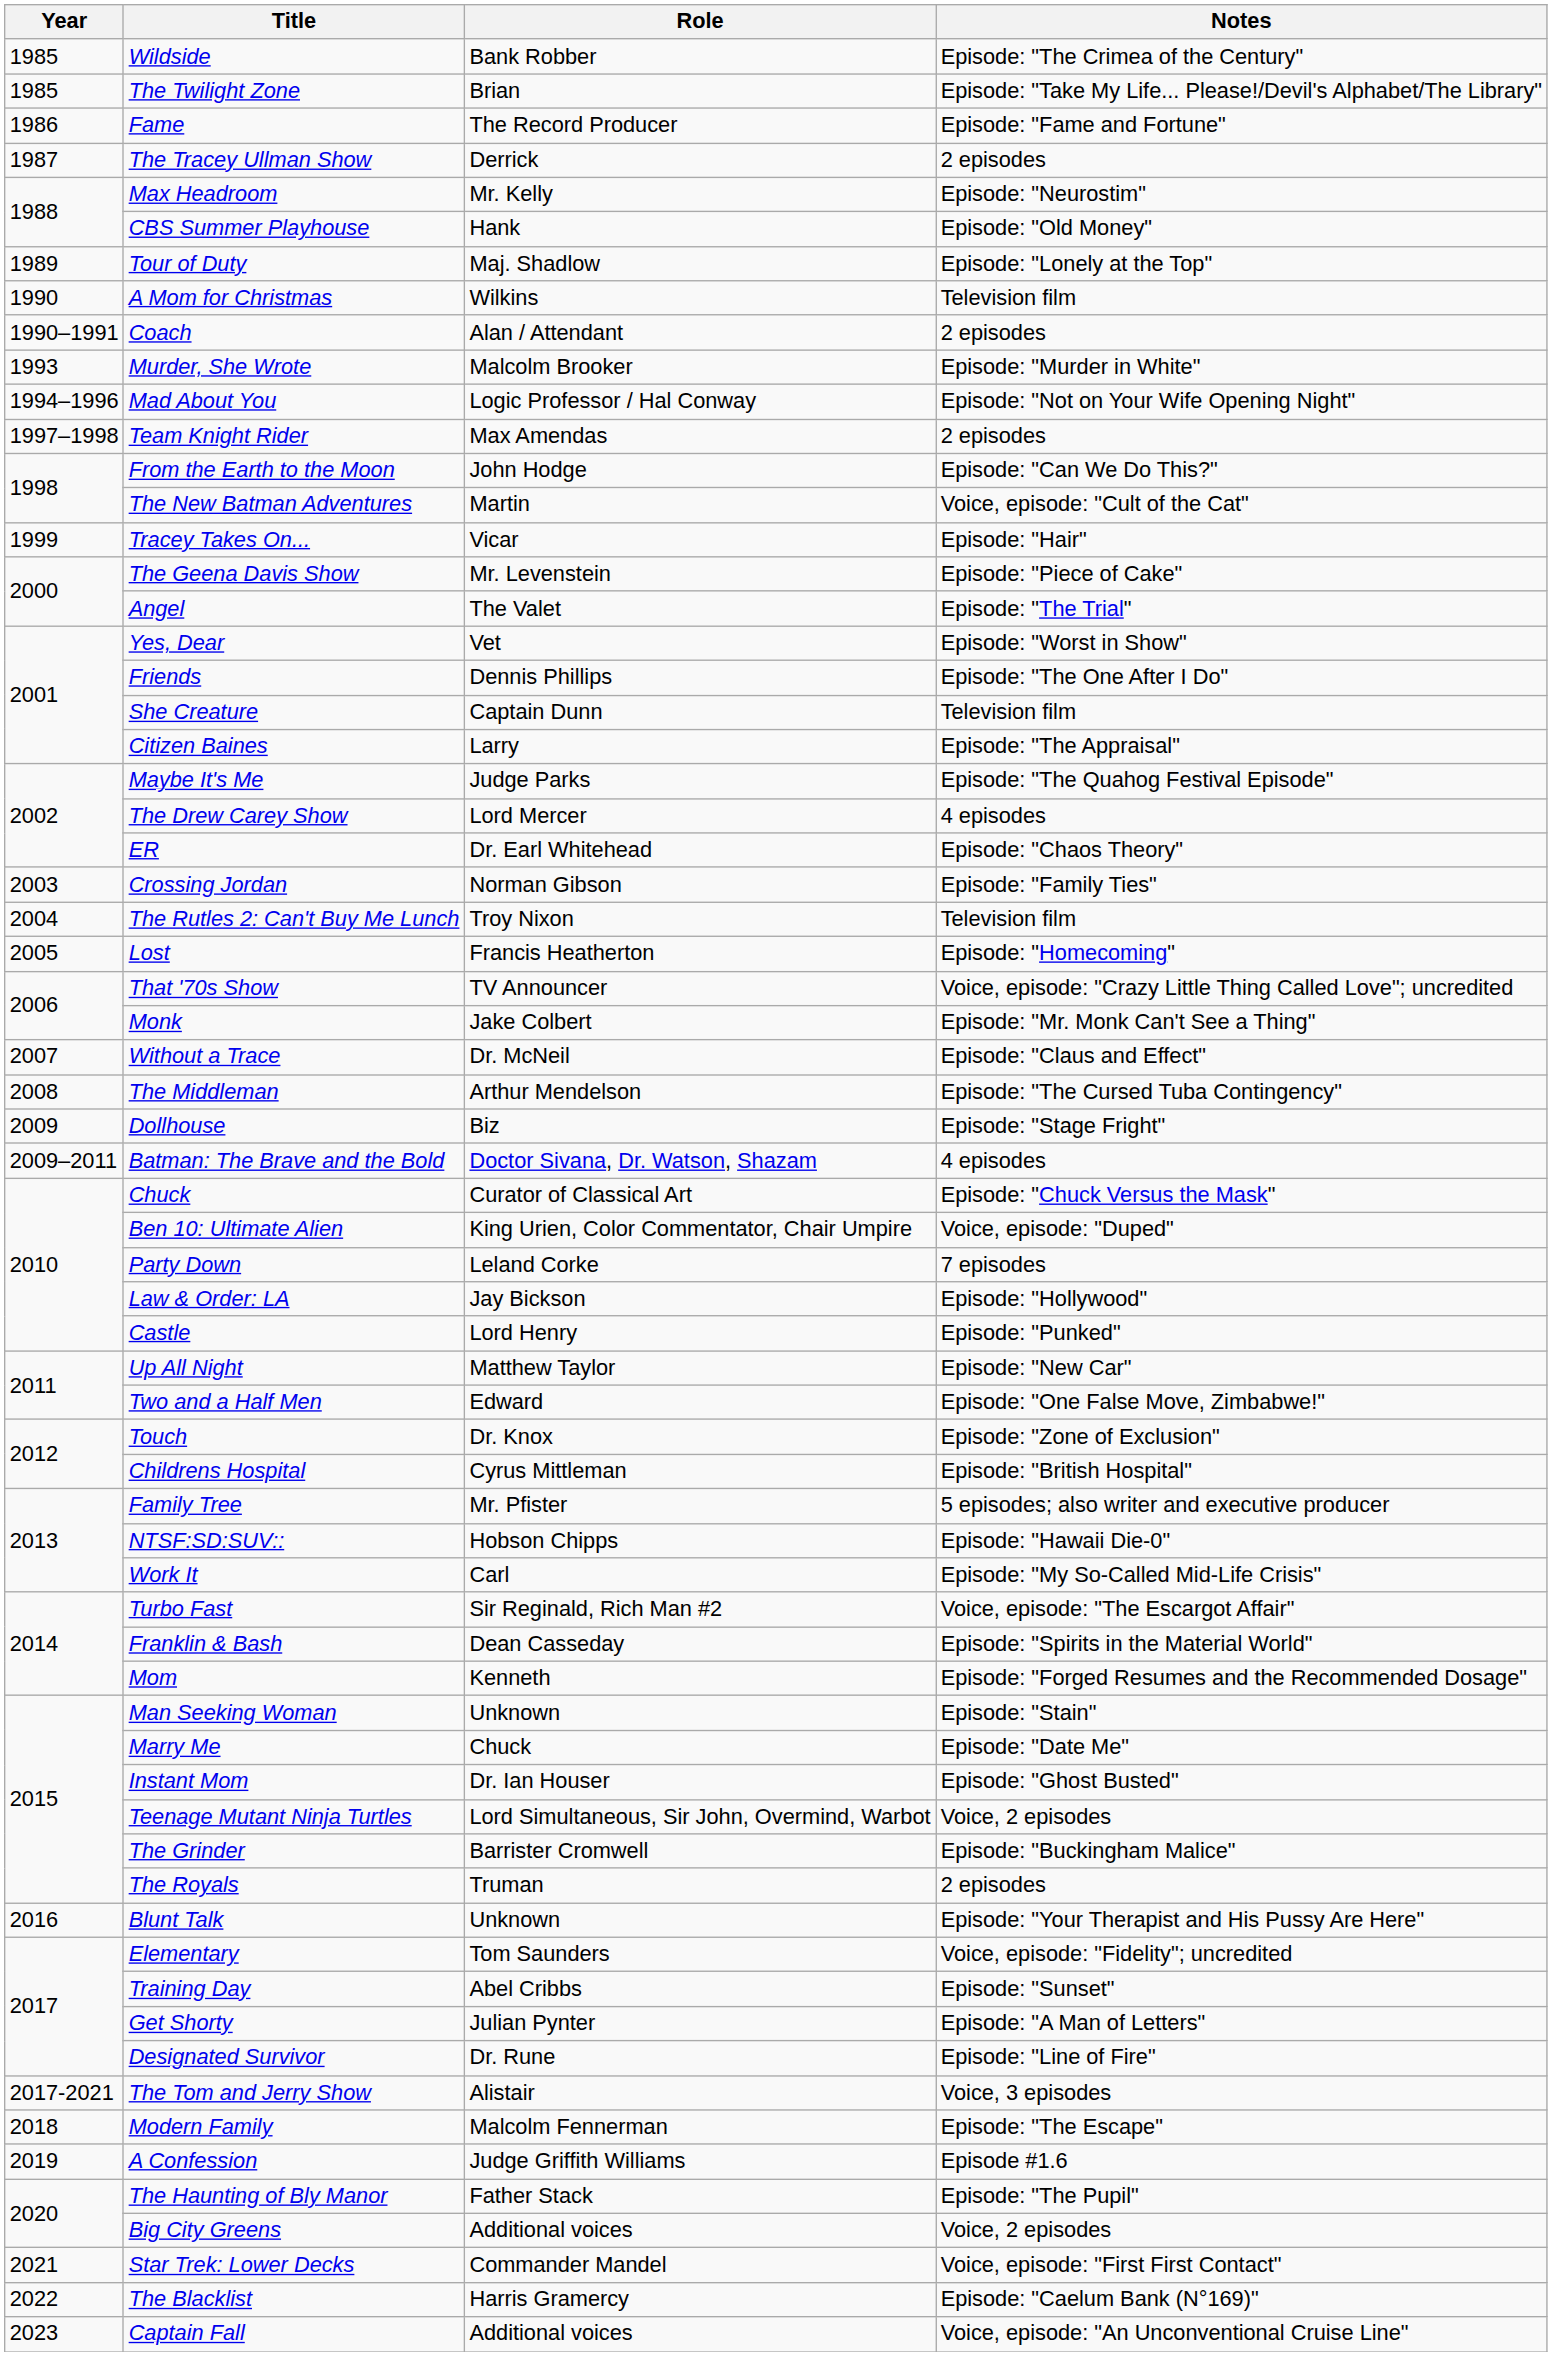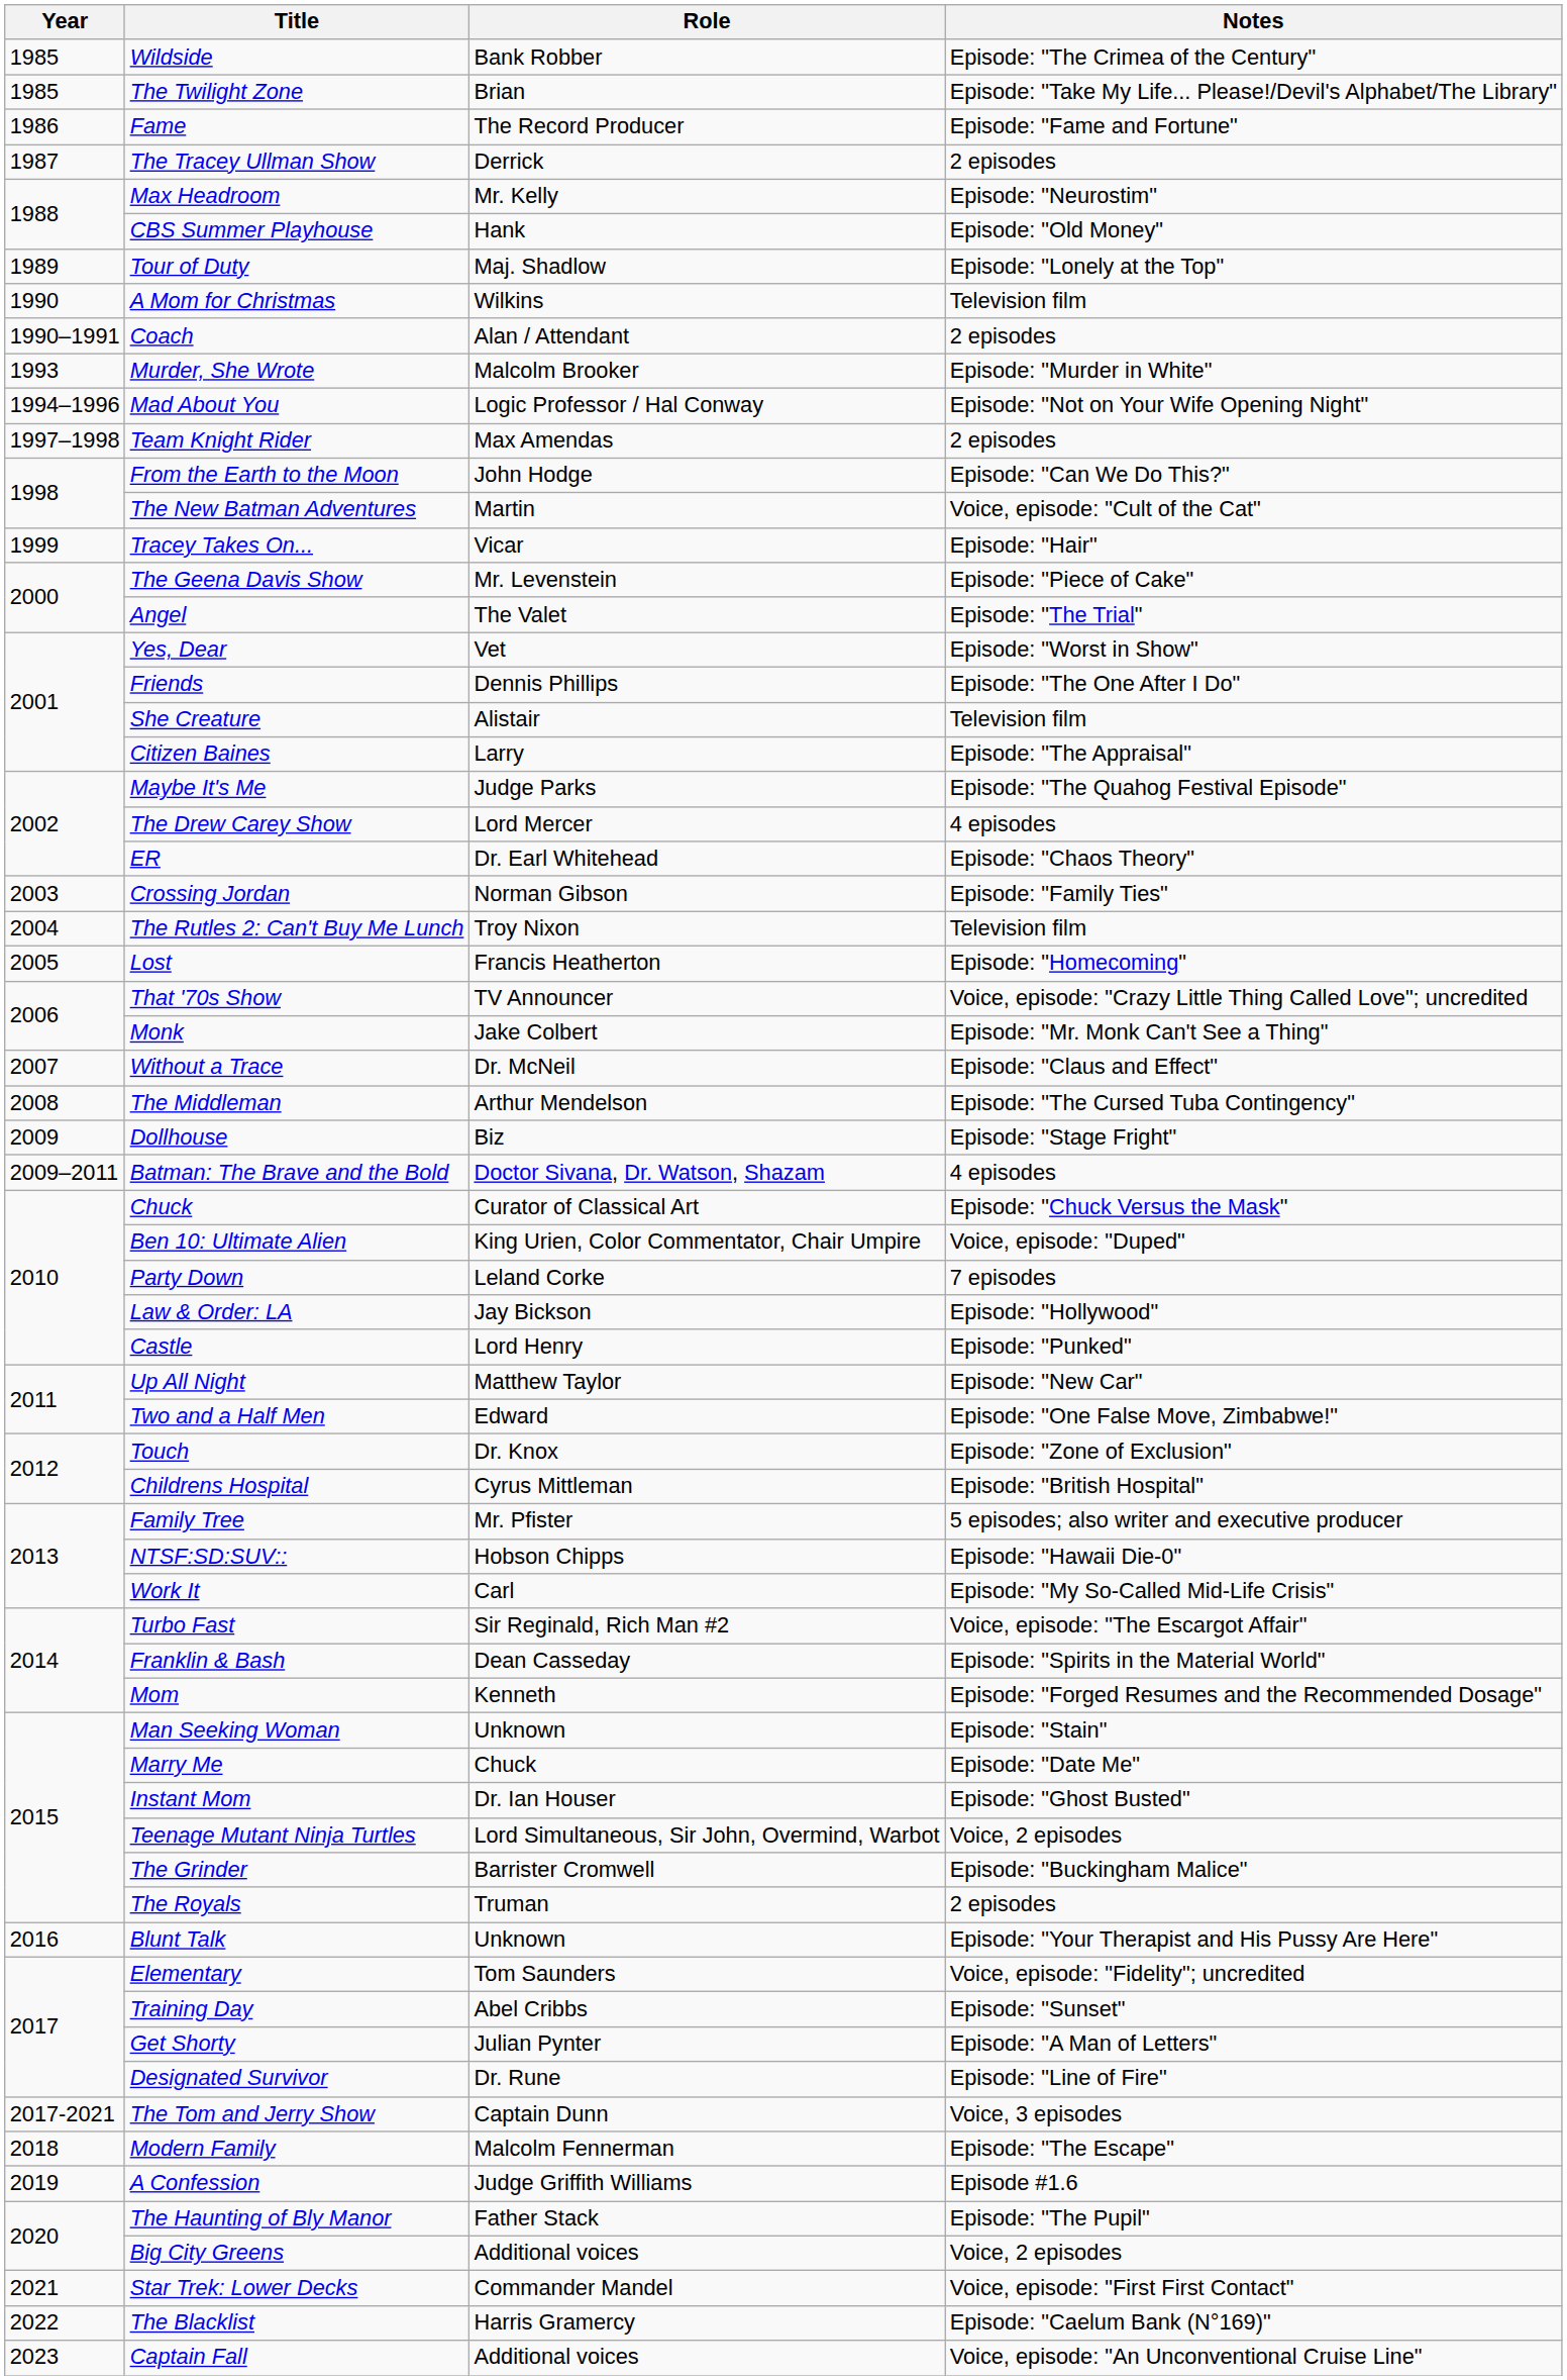She Creature | Role: Captain Dunn -> Alistair
The Tom and Jerry Show | Role: Alistair -> Captain Dunn
